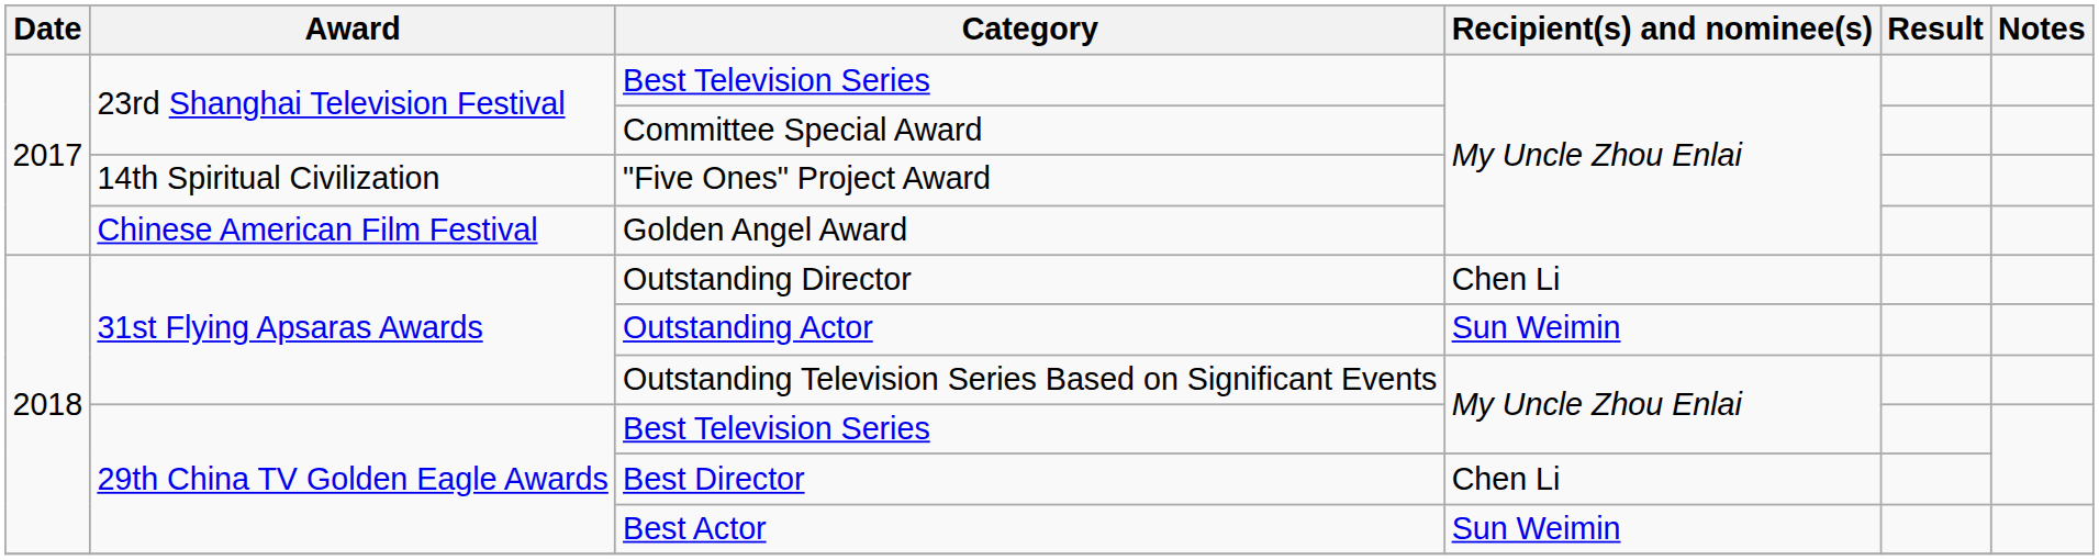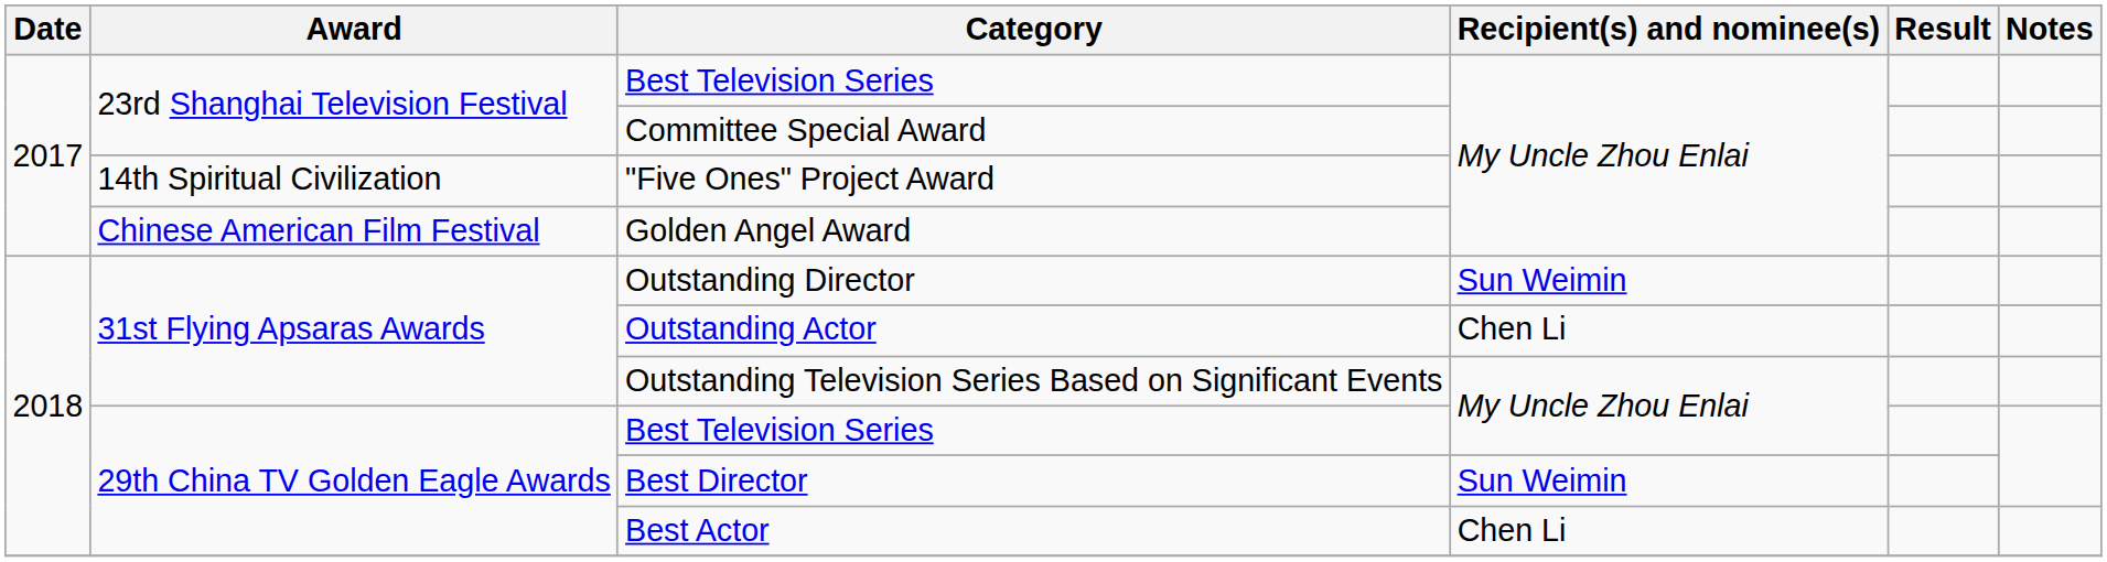Outstanding Director | Recipient(s) and nominee(s): Chen Li -> Sun Weimin
Outstanding Actor | Recipient(s) and nominee(s): Sun Weimin -> Chen Li
Best Director | Recipient(s) and nominee(s): Chen Li -> Sun Weimin
Best Actor | Recipient(s) and nominee(s): Sun Weimin -> Chen Li
